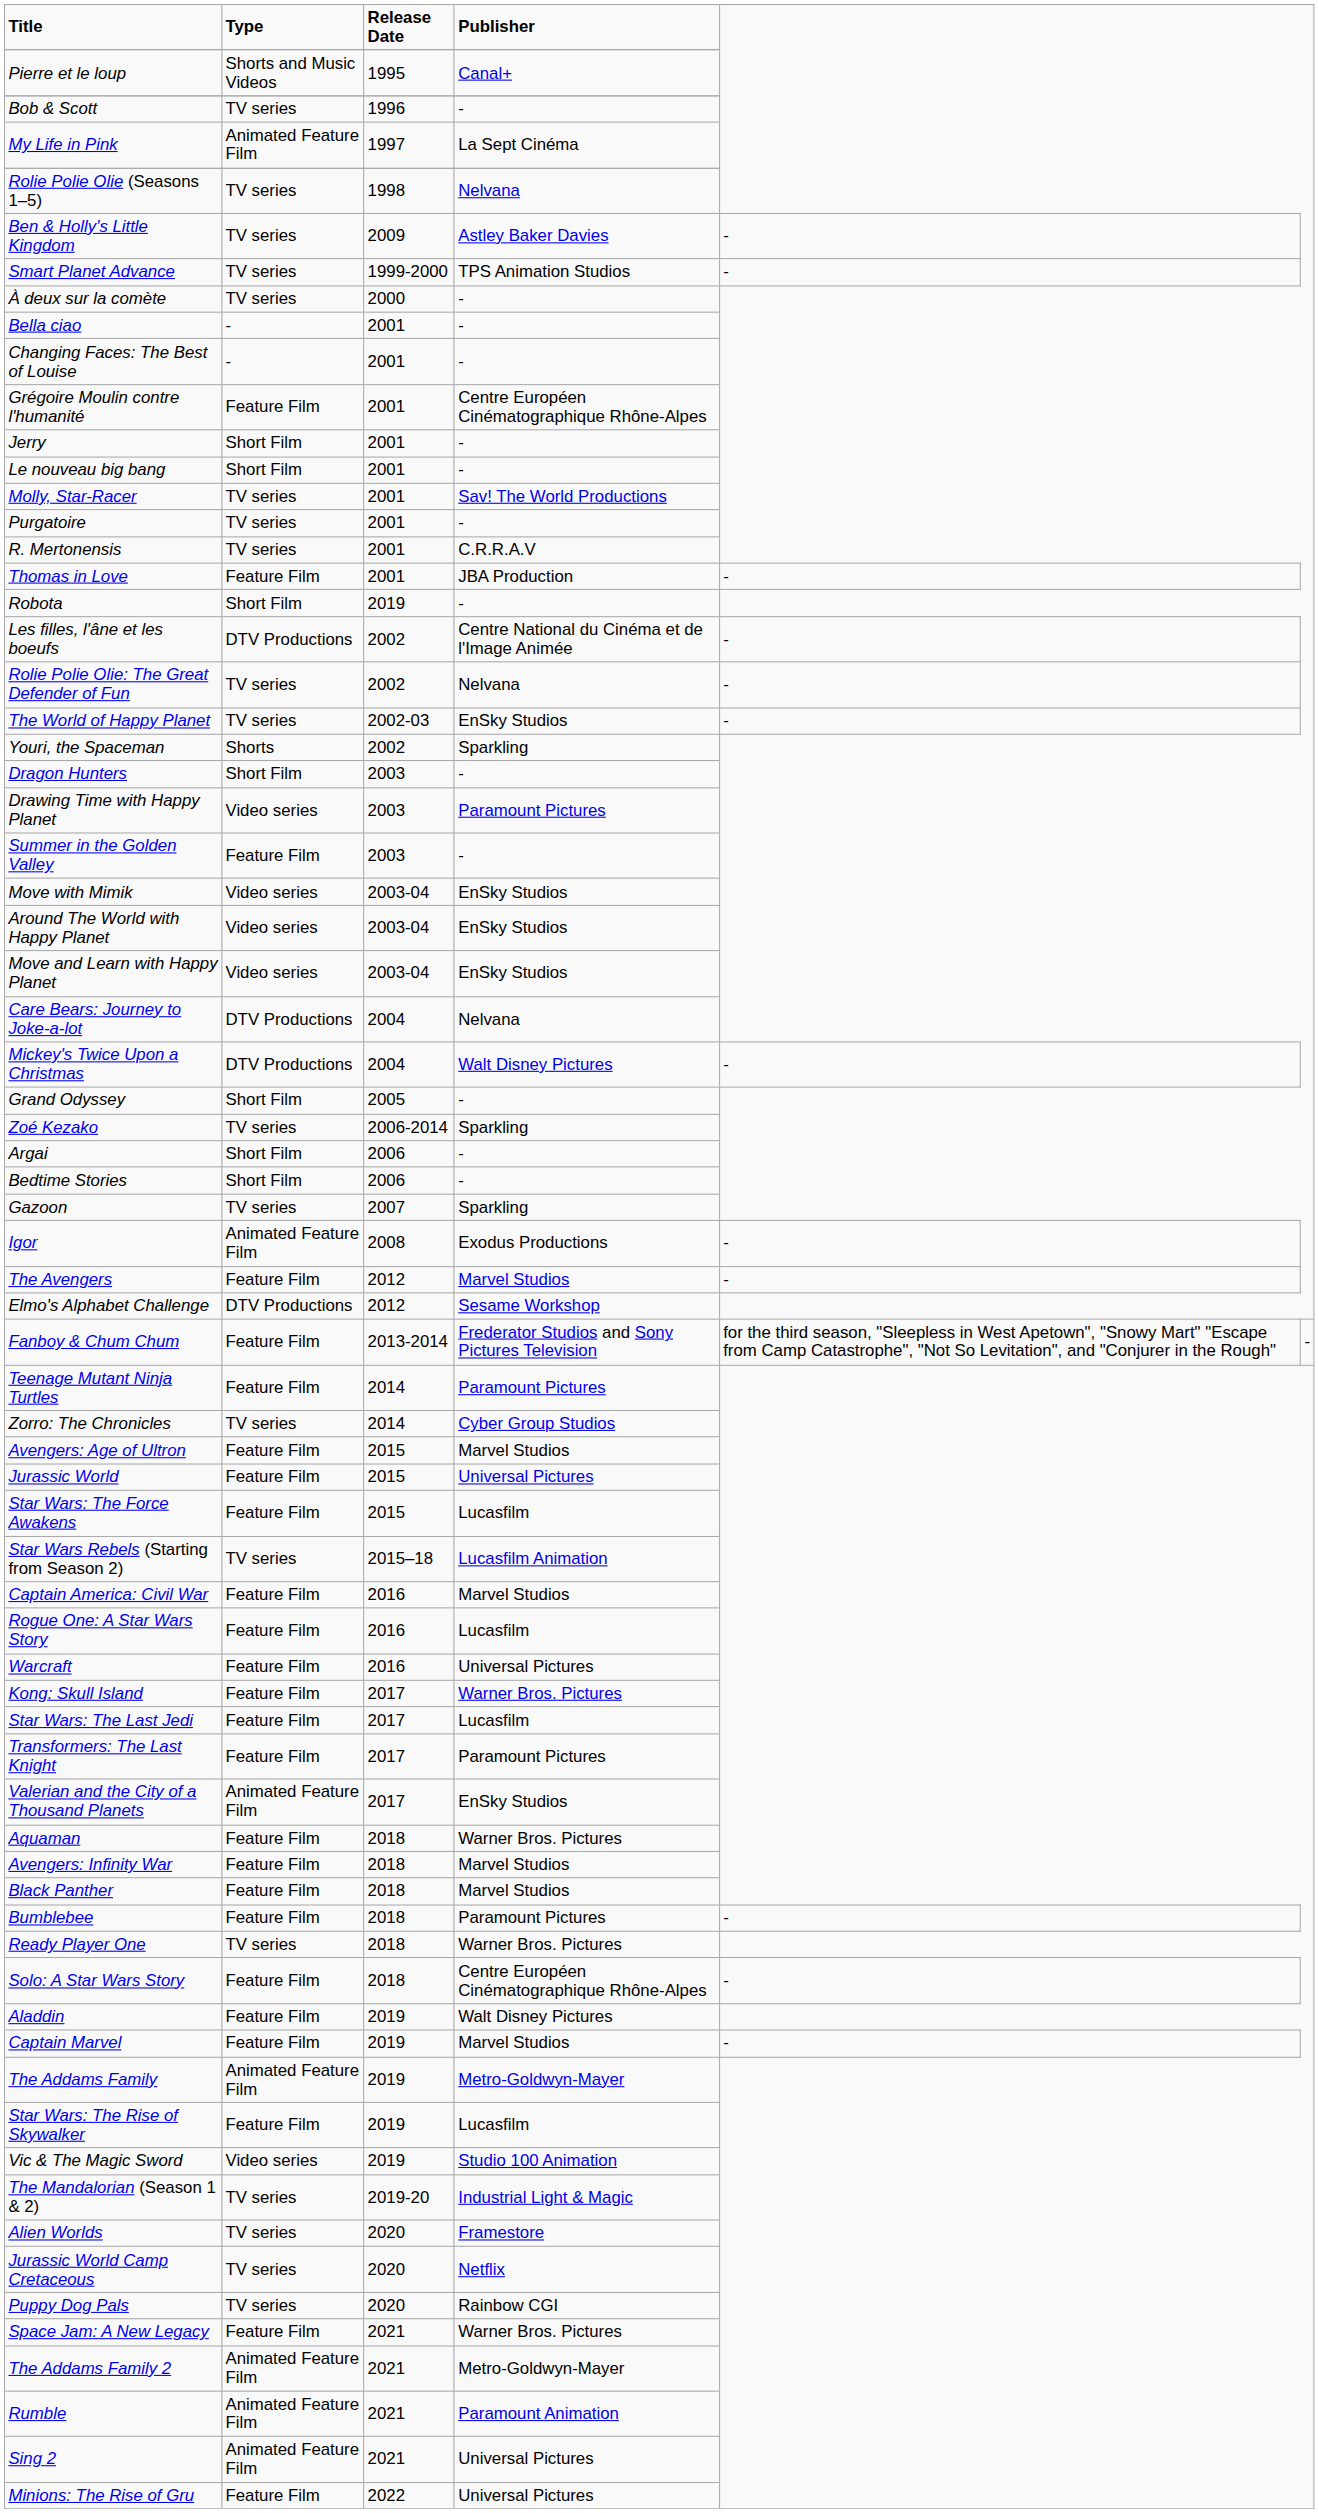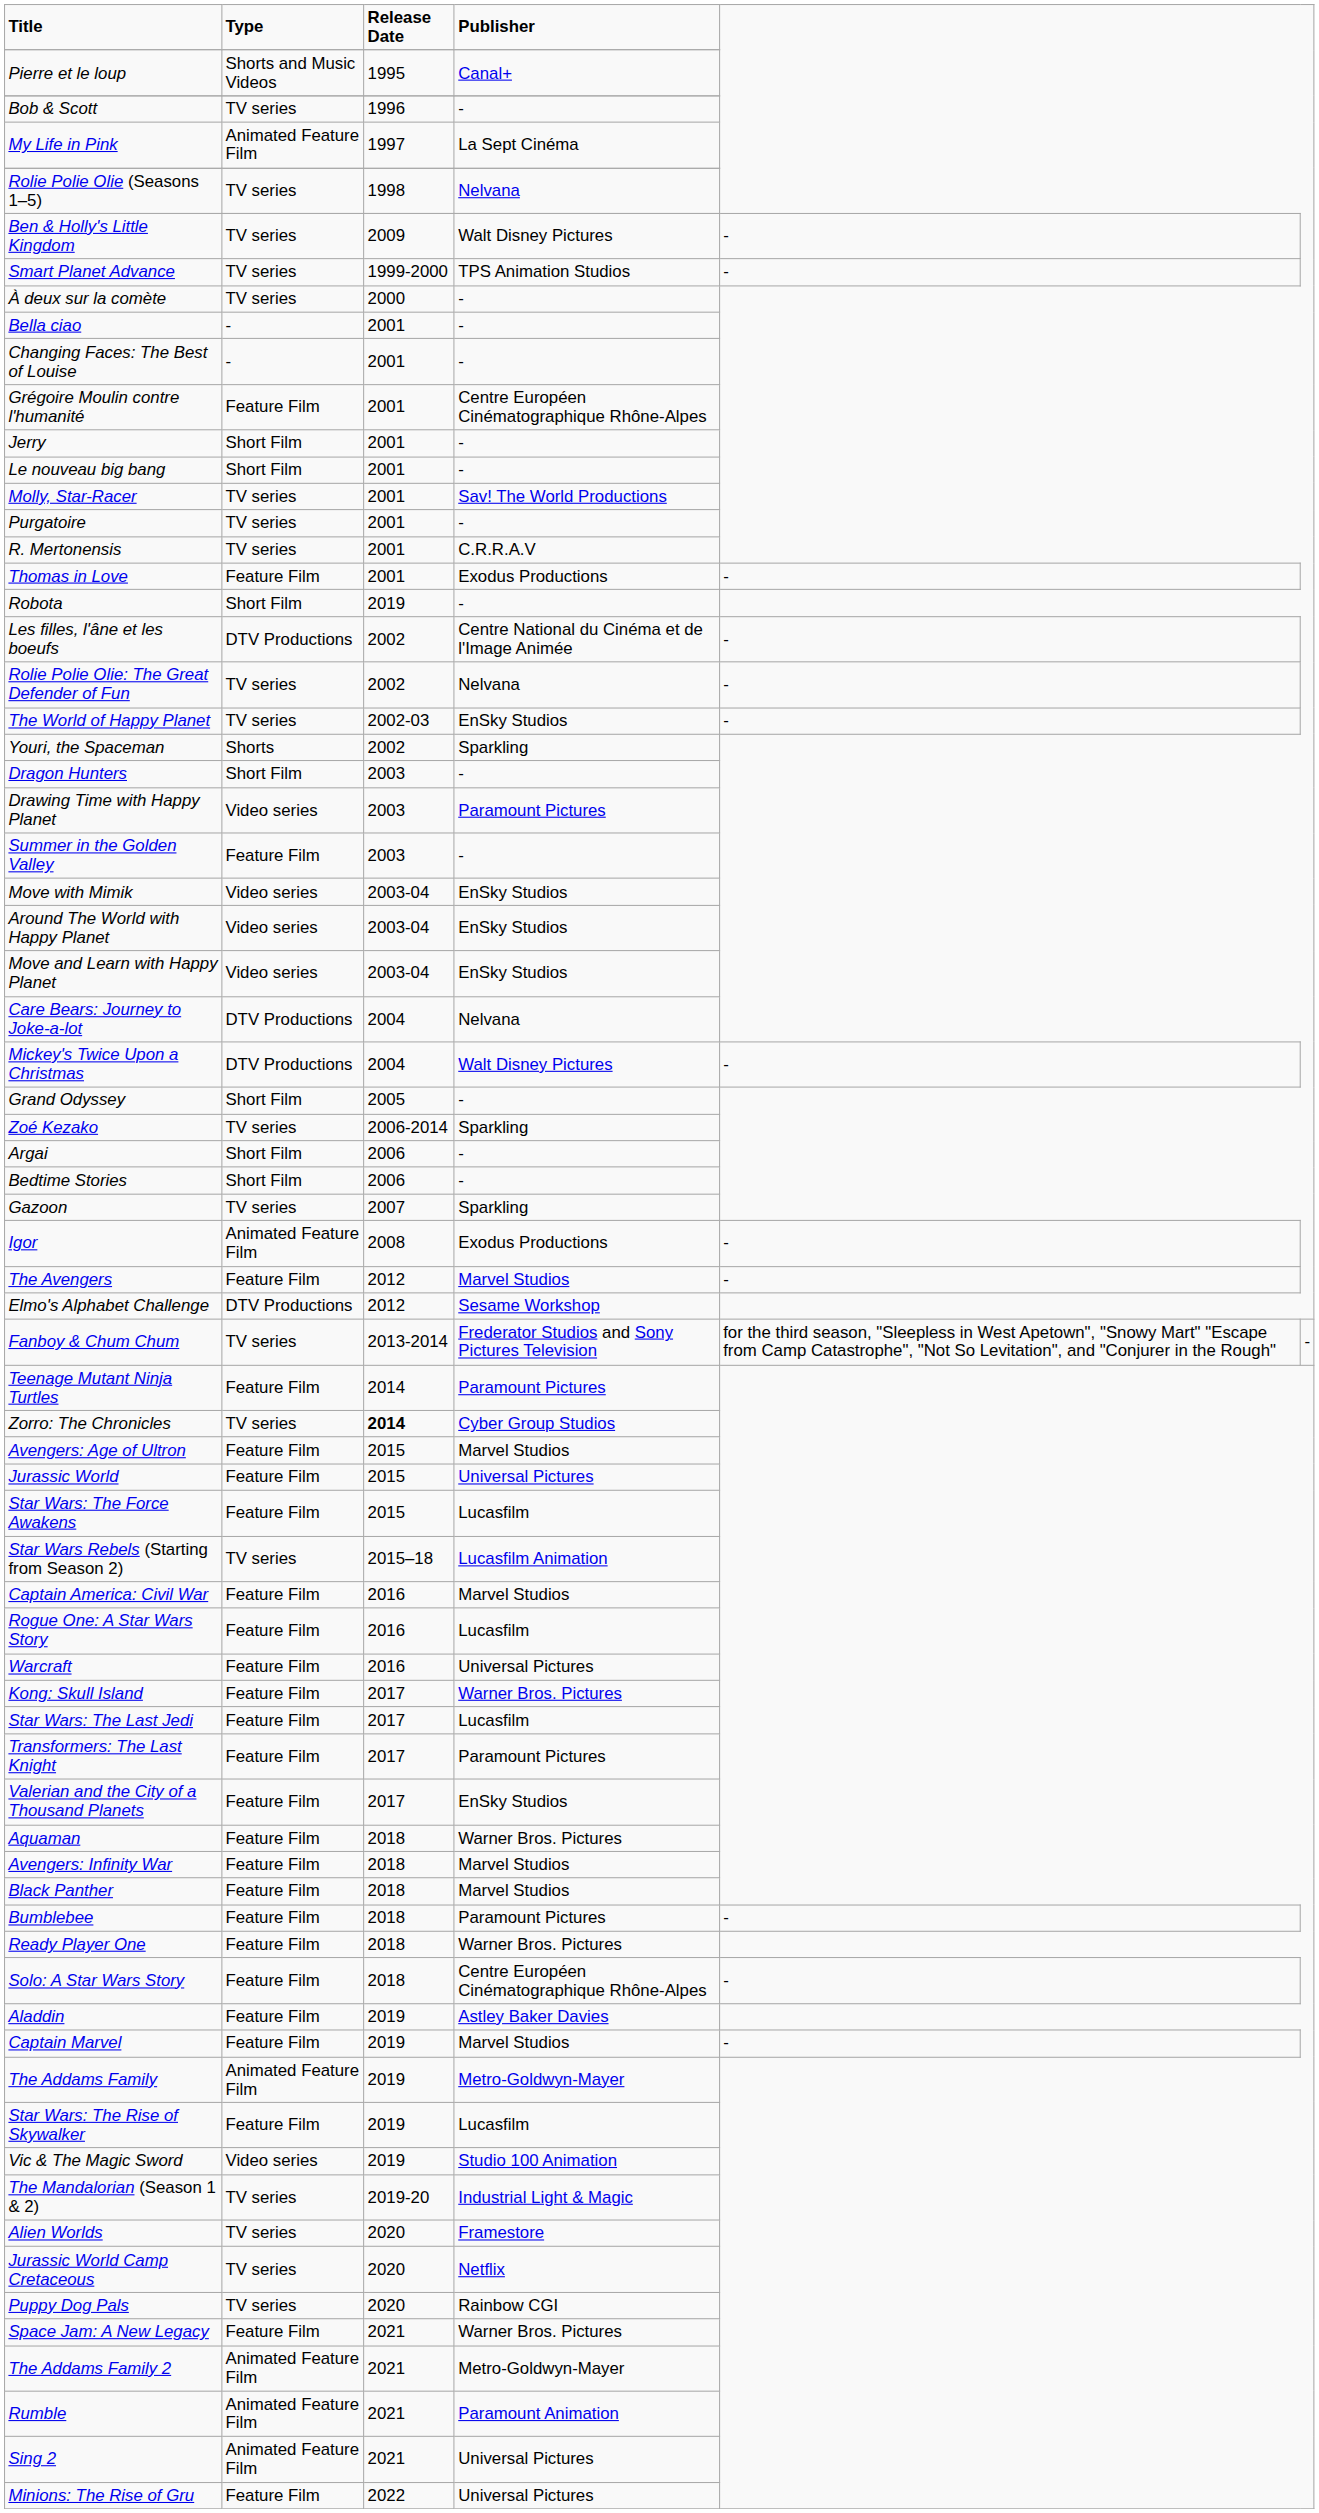Ben & Holly's Little Kingdom | Publisher: Astley Baker Davies -> Walt Disney Pictures
Thomas in Love | Publisher: JBA Production -> Exodus Productions
Fanboy & Chum Chum | Type: Feature Film -> TV series
Zorro: The Chronicles | Release Date: normal -> bold
Valerian and the City of a Thousand Planets | Type: Animated Feature Film -> Feature Film
Ready Player One | Type: TV series -> Feature Film
Aladdin | Publisher: Walt Disney Pictures -> Astley Baker Davies
